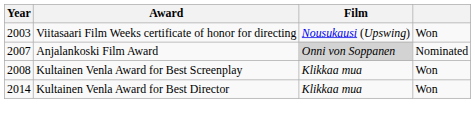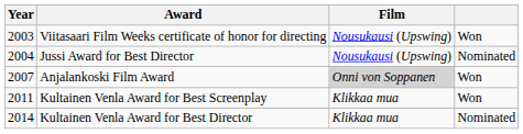+ row: 2004 | Jussi Award for Best Director | Nousukausi (Upswing) | Nominated
Anjalankoski Film Award | column 4: Nominated -> Won
Kultainen Venla Award for Best Screenplay | Year: 2008 -> 2011
Kultainen Venla Award for Best Director | column 4: Won -> Nominated
